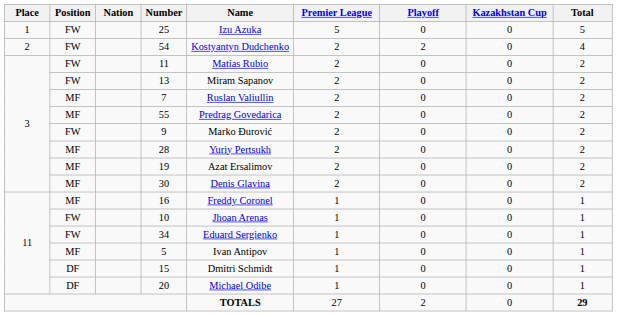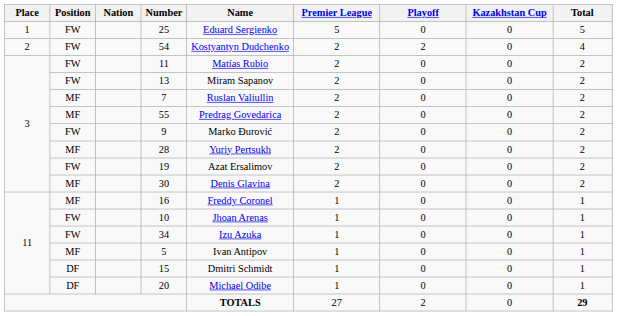25 | Name: Izu Azuka -> Eduard Sergienko
19 | Position: MF -> FW
34 | Name: Eduard Sergienko -> Izu Azuka
